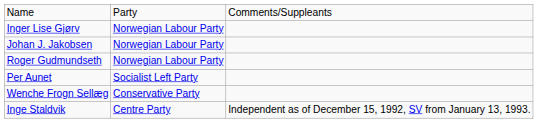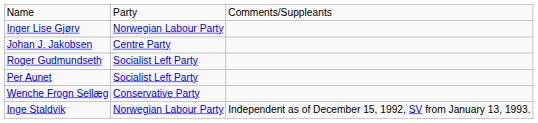Johan J. Jakobsen | column 2: Norwegian Labour Party -> Centre Party
Roger Gudmundseth | column 2: Norwegian Labour Party -> Socialist Left Party
Inge Staldvik | column 2: Centre Party -> Norwegian Labour Party
